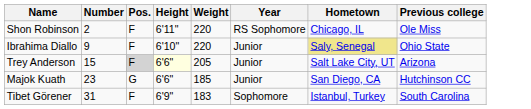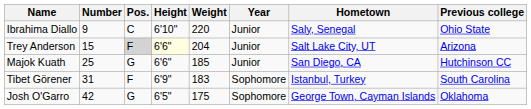- row: Shon Robinson | 2 | F | 6'11" | 220 | RS Sophomore | Chicago, IL | Ole Miss
Ibrahima Diallo | Pos.: F -> C
Ibrahima Diallo | Hometown: khaki background -> no background
Trey Anderson | Weight: 205 -> 204
Majok Kuath | Number: 23 -> 25
+ row: Josh O'Garro | 42 | G | 6'5" | 175 | Sophomore | George Town, Cayman Islands | Oklahoma
